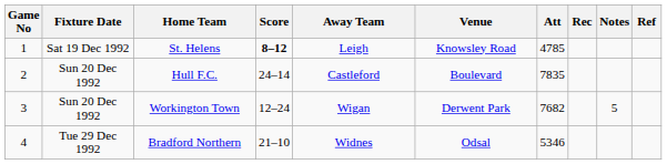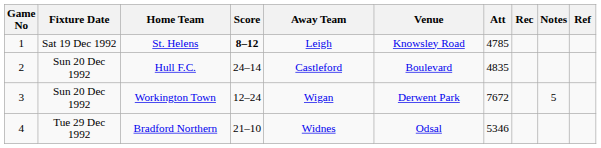Hull F.C. | Att: 7835 -> 4835
Workington Town | Att: 7682 -> 7672
